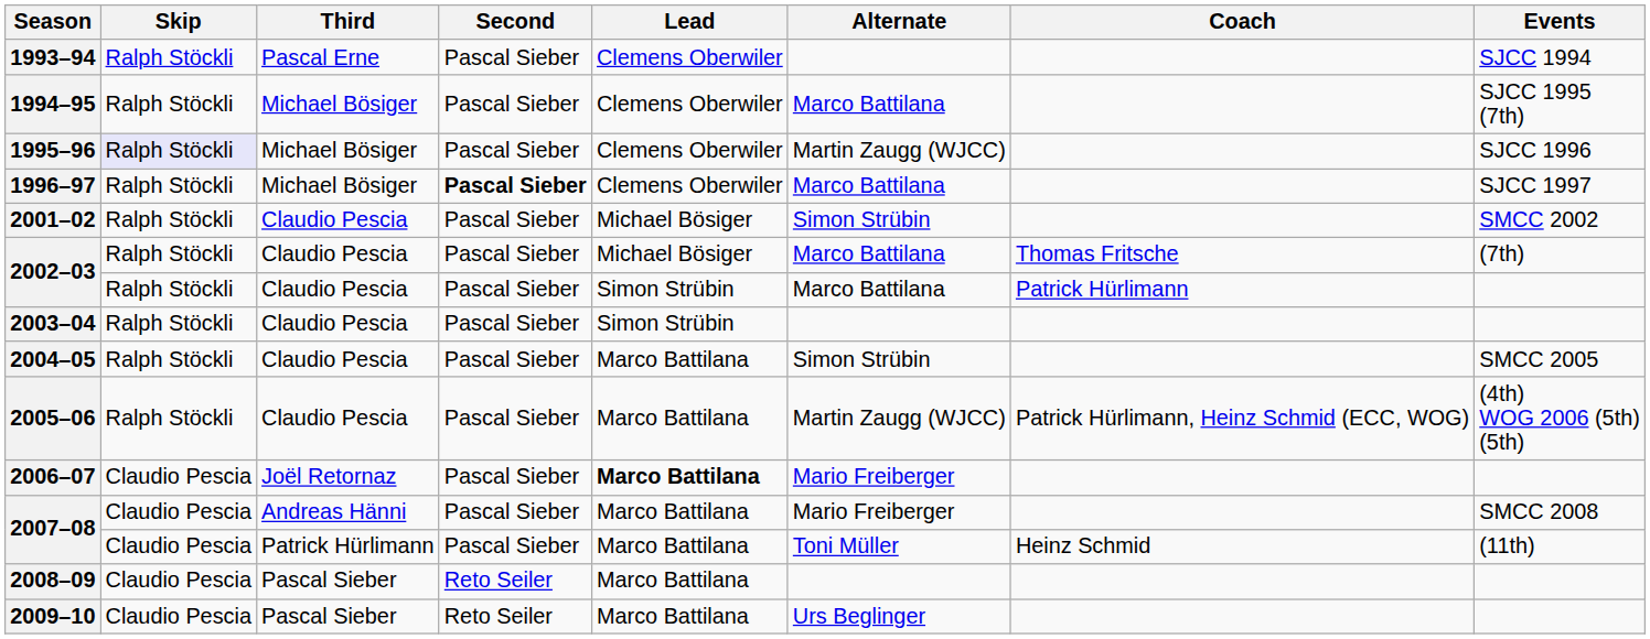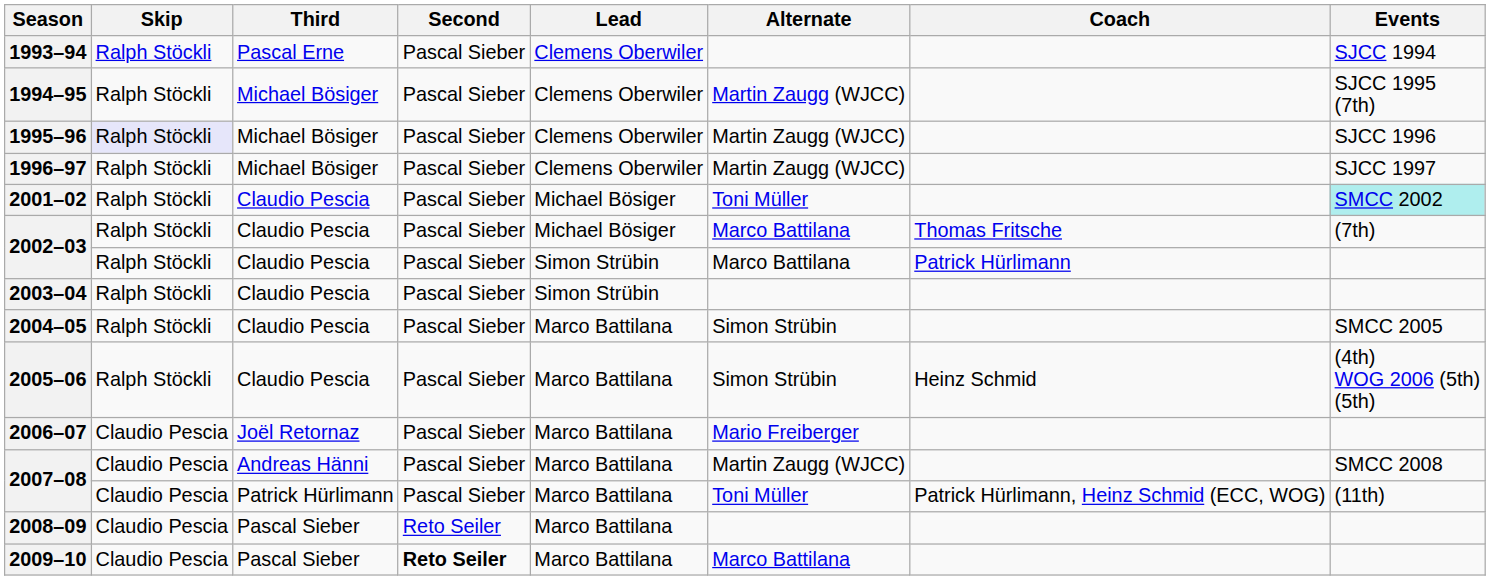1994–95 | Alternate: Marco Battilana -> Martin Zaugg (WJCC)
1996–97 | Second: bold -> normal
1996–97 | Alternate: Marco Battilana -> Martin Zaugg (WJCC)
2001–02 | Alternate: Simon Strübin -> Toni Müller
2001–02 | Events: no background -> paleturquoise background
2005–06 | Alternate: Martin Zaugg (WJCC) -> Simon Strübin
2005–06 | Coach: Patrick Hürlimann, Heinz Schmid (ECC, WOG) -> Heinz Schmid
2006–07 | Lead: bold -> normal
2007–08 / Andreas Hänni | Alternate: Mario Freiberger -> Martin Zaugg (WJCC)
2007–08 / Patrick Hürlimann | Coach: Heinz Schmid -> Patrick Hürlimann, Heinz Schmid (ECC, WOG)
2009–10 | Second: normal -> bold
2009–10 | Alternate: Urs Beglinger -> Marco Battilana
